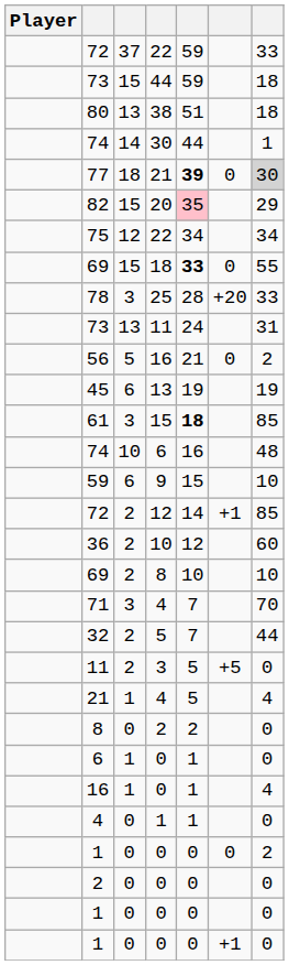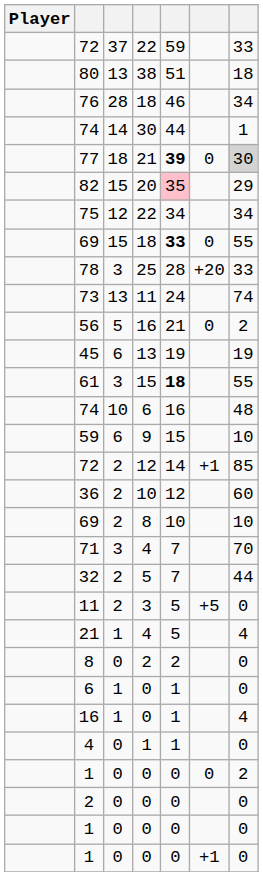- row: 73 | 15 | 44 | 59 | 18
+ row: 76 | 28 | 18 | 46 | 34
73 / 11 | column 7: 31 -> 74
61 | column 7: 85 -> 55
